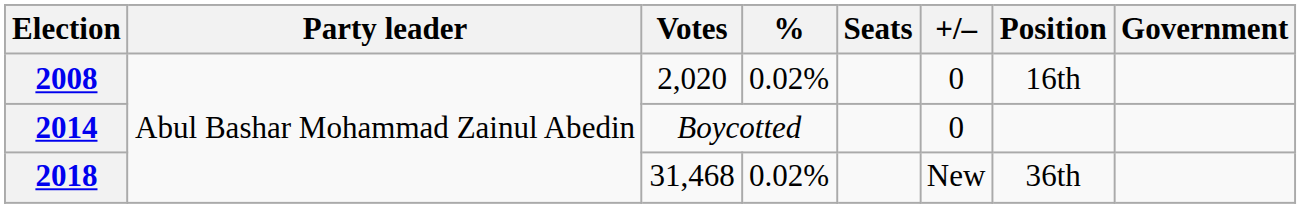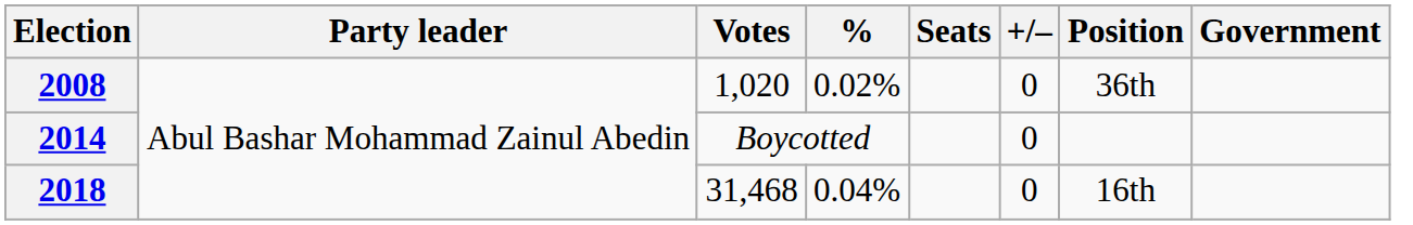2008 | Votes: 2,020 -> 1,020
2008 | Position: 16th -> 36th
2018 | %: 0.02% -> 0.04%
2018 | +/–: New -> 0
2018 | Position: 36th -> 16th
